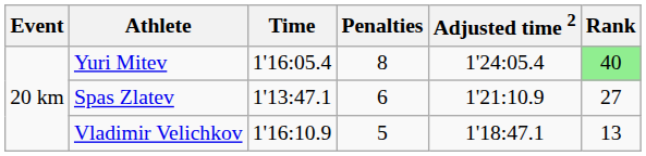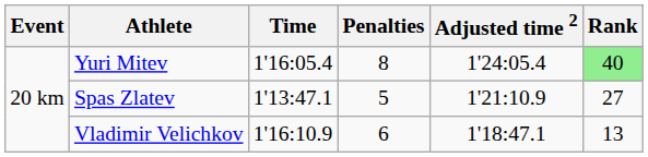Spas Zlatev | Penalties: 6 -> 5
Vladimir Velichkov | Penalties: 5 -> 6
